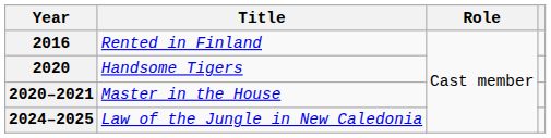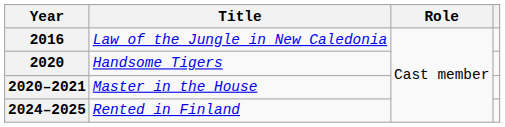2016 | Title: Rented in Finland -> Law of the Jungle in New Caledonia
2024–2025 | Title: Law of the Jungle in New Caledonia -> Rented in Finland
